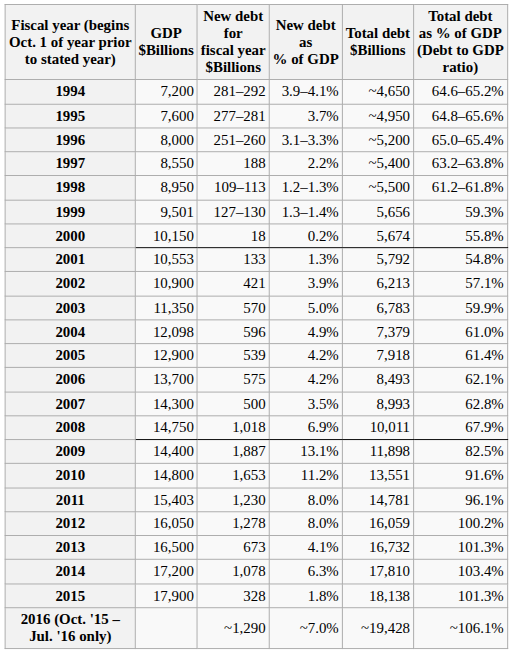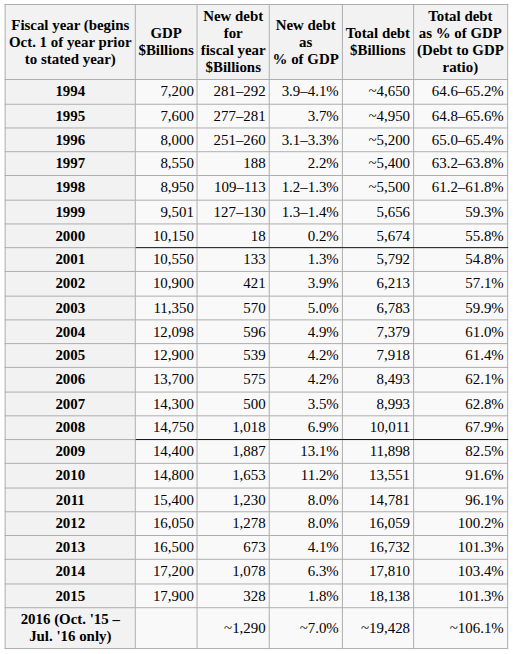2001 | GDP $Billions: 10,553 -> 10,550
2011 | GDP $Billions: 15,403 -> 15,400
